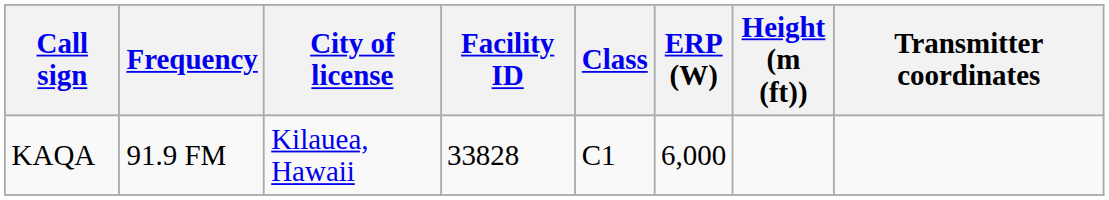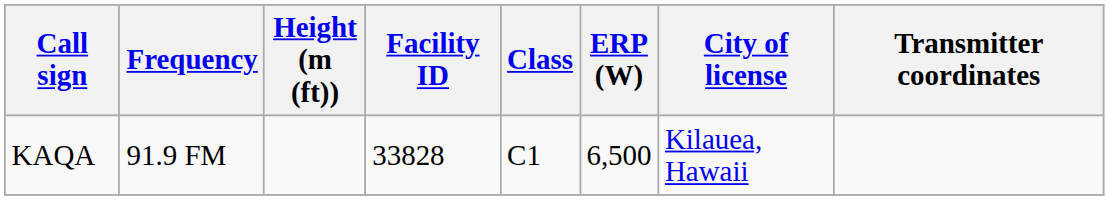columns swapped: City of license <-> Height (m (ft))
KAQA | ERP (W): 6,000 -> 6,500
